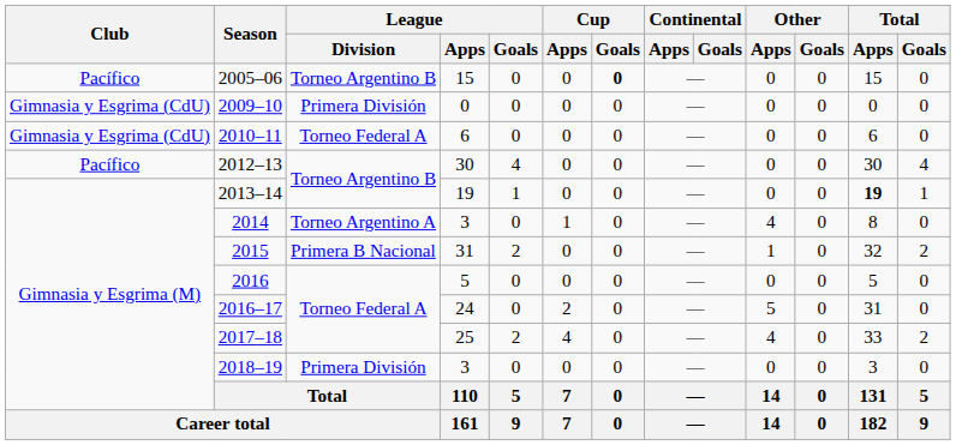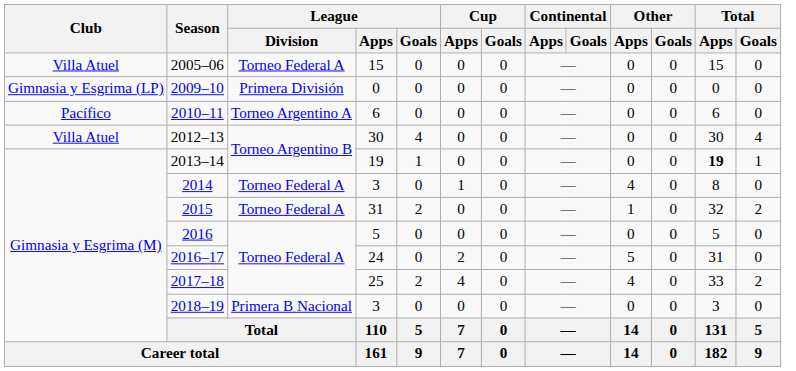2005–06 | Club: Pacífico -> Villa Atuel
2005–06 | League / Division: Torneo Argentino B -> Torneo Federal A
2005–06 | Cup / Goals: bold -> normal
2009–10 | Club: Gimnasia y Esgrima (CdU) -> Gimnasia y Esgrima (LP)
2010–11 | Club: Gimnasia y Esgrima (CdU) -> Pacífico
2010–11 | League / Division: Torneo Federal A -> Torneo Argentino A
2012–13 | Club: Pacífico -> Villa Atuel
2014 | League / Division: Torneo Argentino A -> Torneo Federal A
2015 | League / Division: Primera B Nacional -> Torneo Federal A
2018–19 | League / Division: Primera División -> Primera B Nacional
